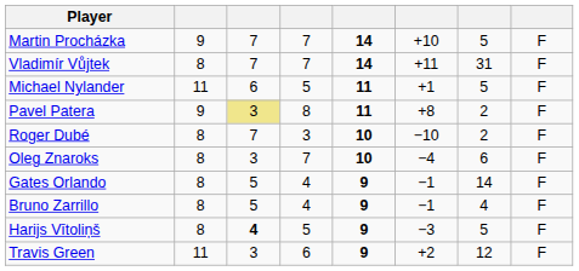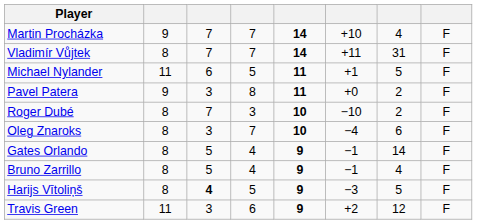Martin Procházka | column 7: 5 -> 4
Pavel Patera | column 3: khaki background -> no background
Pavel Patera | column 6: +8 -> +0
